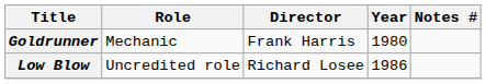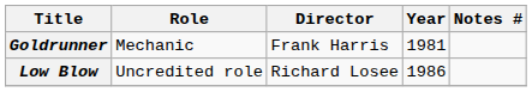Goldrunner | Year: 1980 -> 1981
